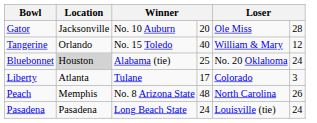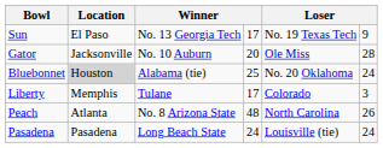+ row: Sun | El Paso | No. 13 Georgia Tech | 17 | No. 19 Texas Tech | 9
- row: Tangerine | Orlando | No. 15 Toledo | 40 | William & Mary | 12
Liberty | Location: Atlanta -> Memphis
Peach | Location: Memphis -> Atlanta
